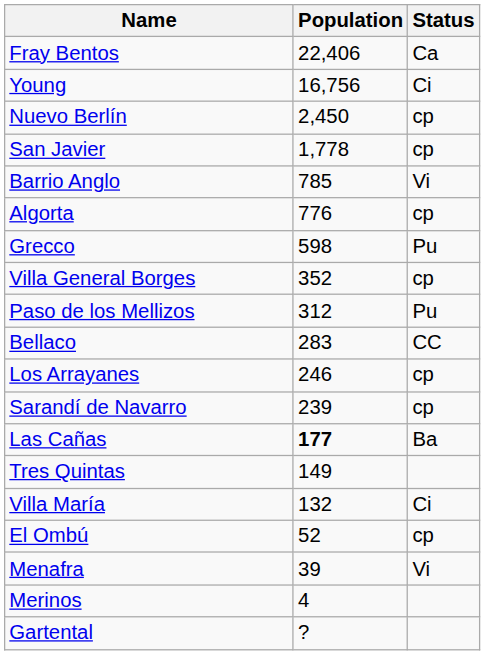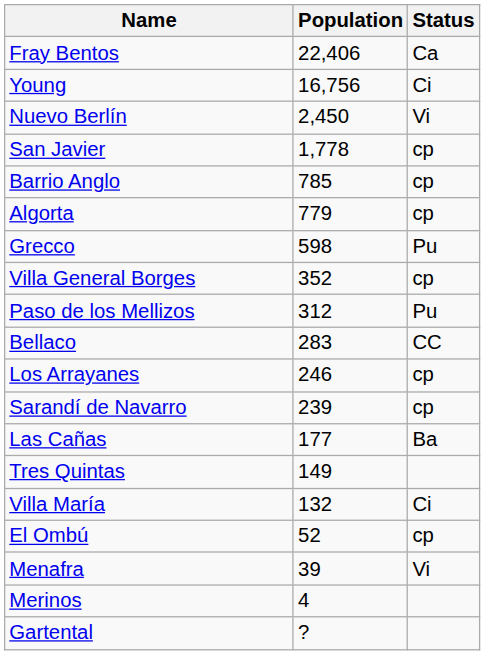Nuevo Berlín | Status: cp -> Vi
Barrio Anglo | Status: Vi -> cp
Algorta | Population: 776 -> 779
Las Cañas | Population: bold -> normal
